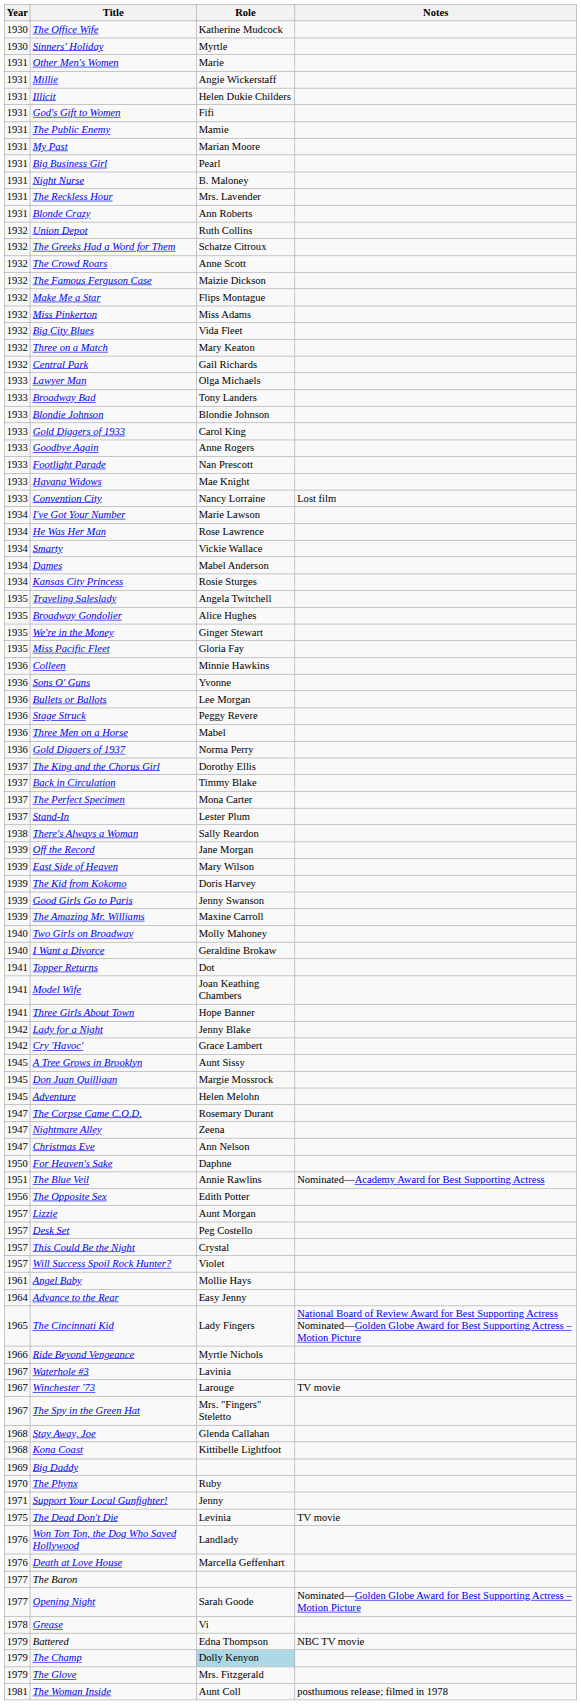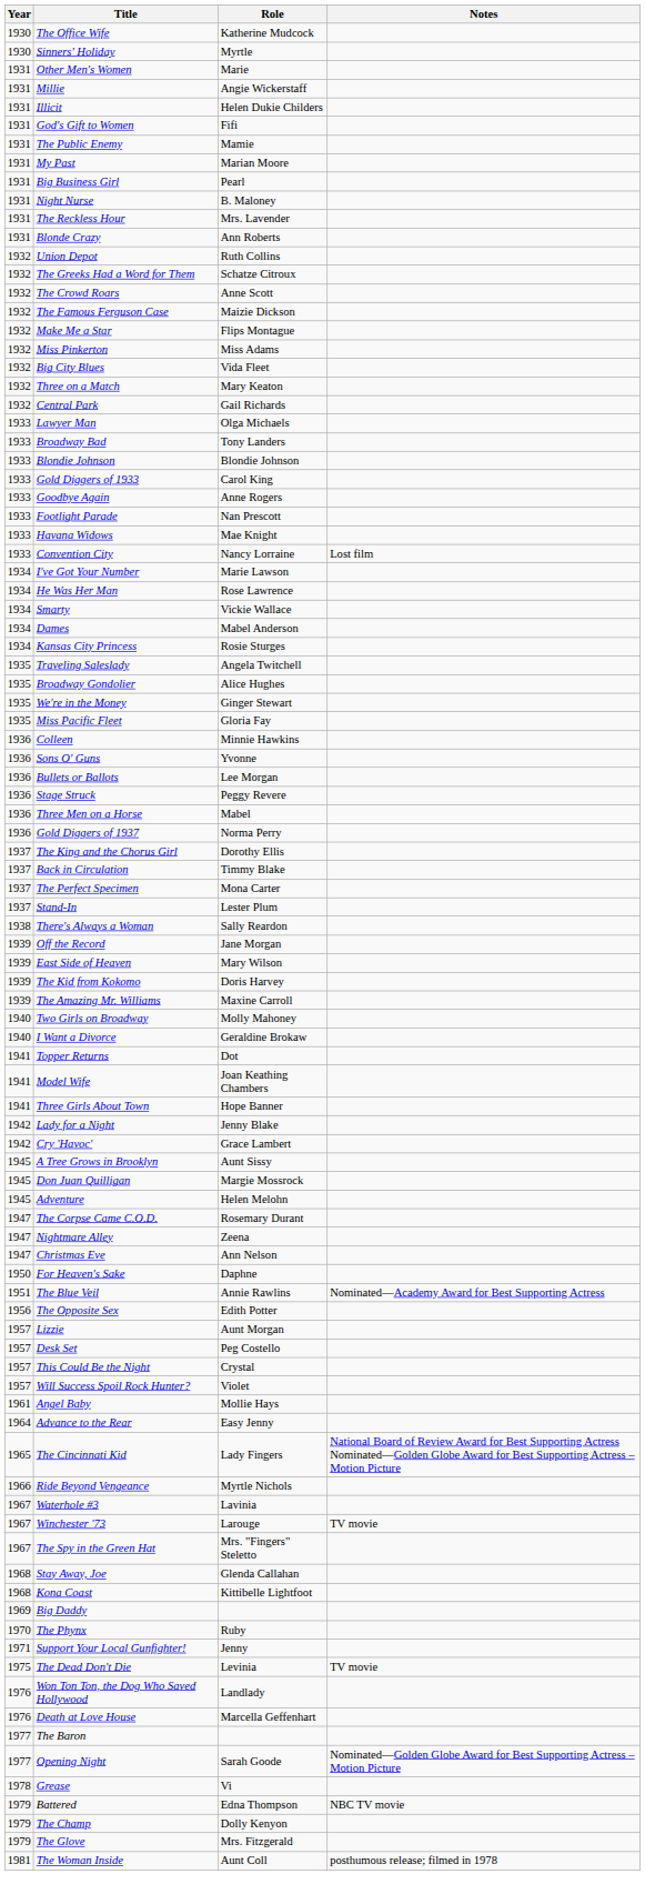- row: 1939 | Good Girls Go to Paris | Jenny Swanson
The Champ | Role: lightblue background -> no background
